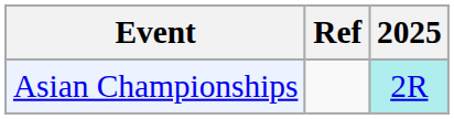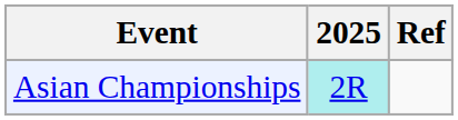columns swapped: 2025 <-> Ref
